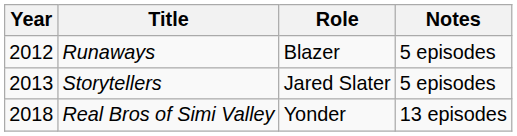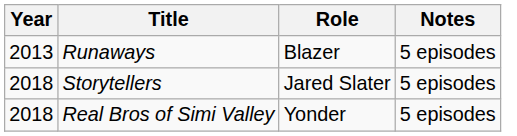Runaways | Year: 2012 -> 2013
Storytellers | Year: 2013 -> 2018
Real Bros of Simi Valley | Notes: 13 episodes -> 5 episodes
